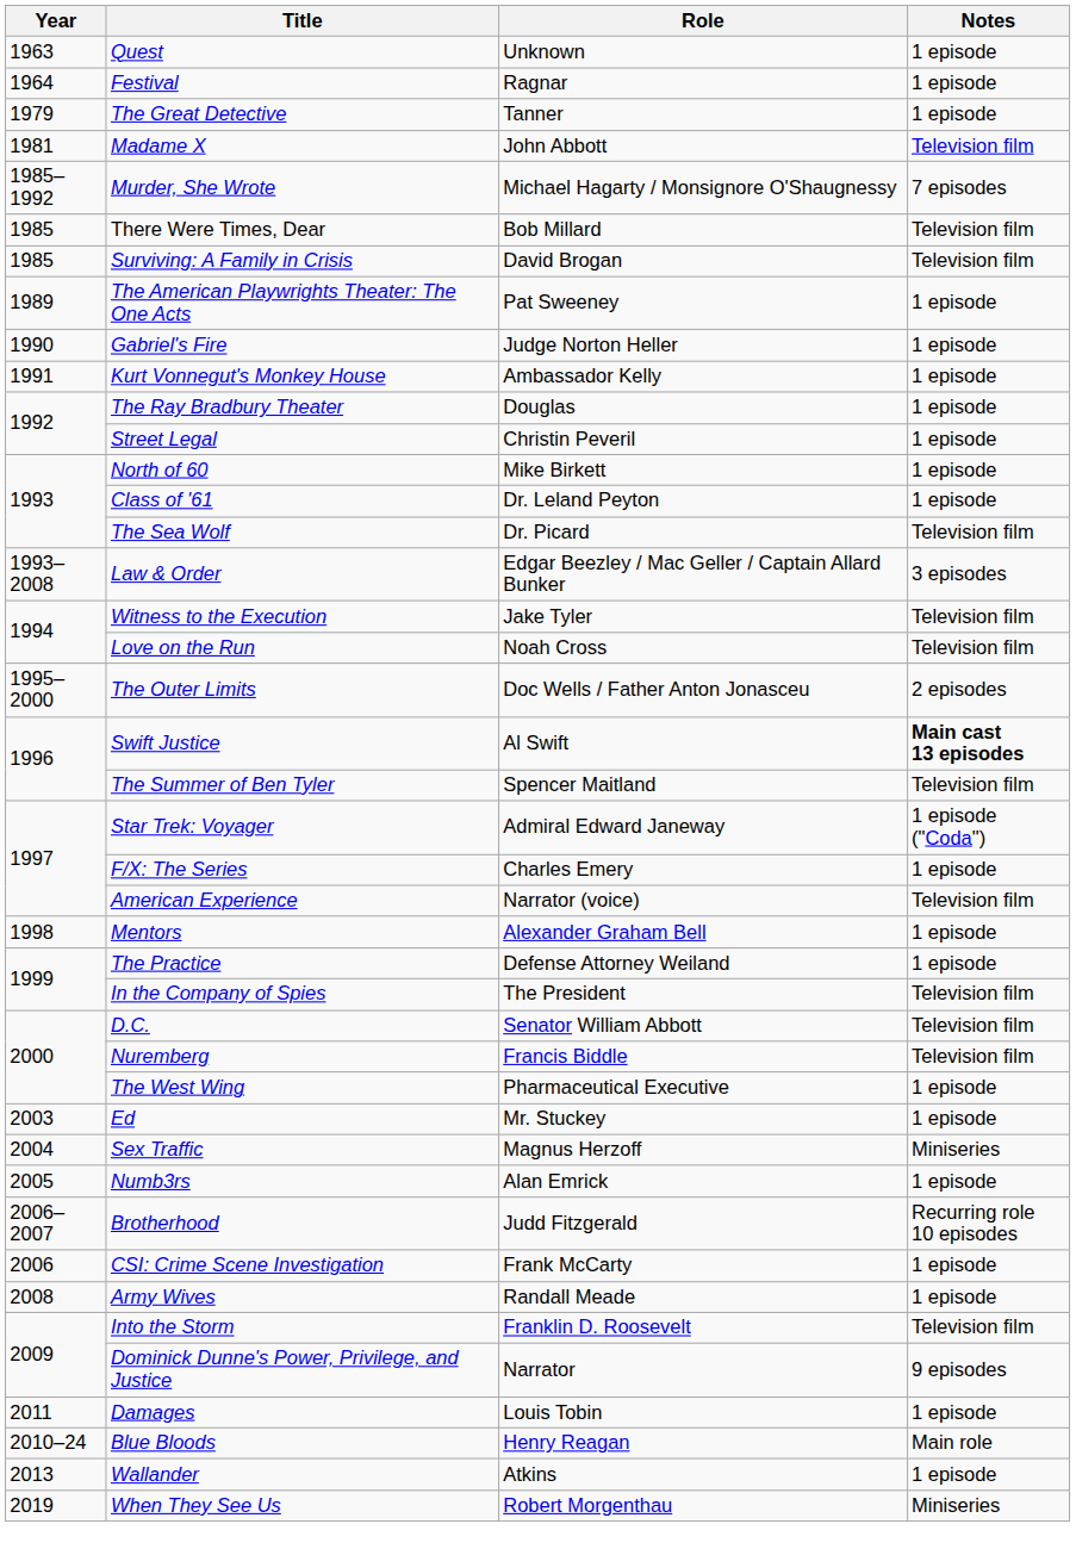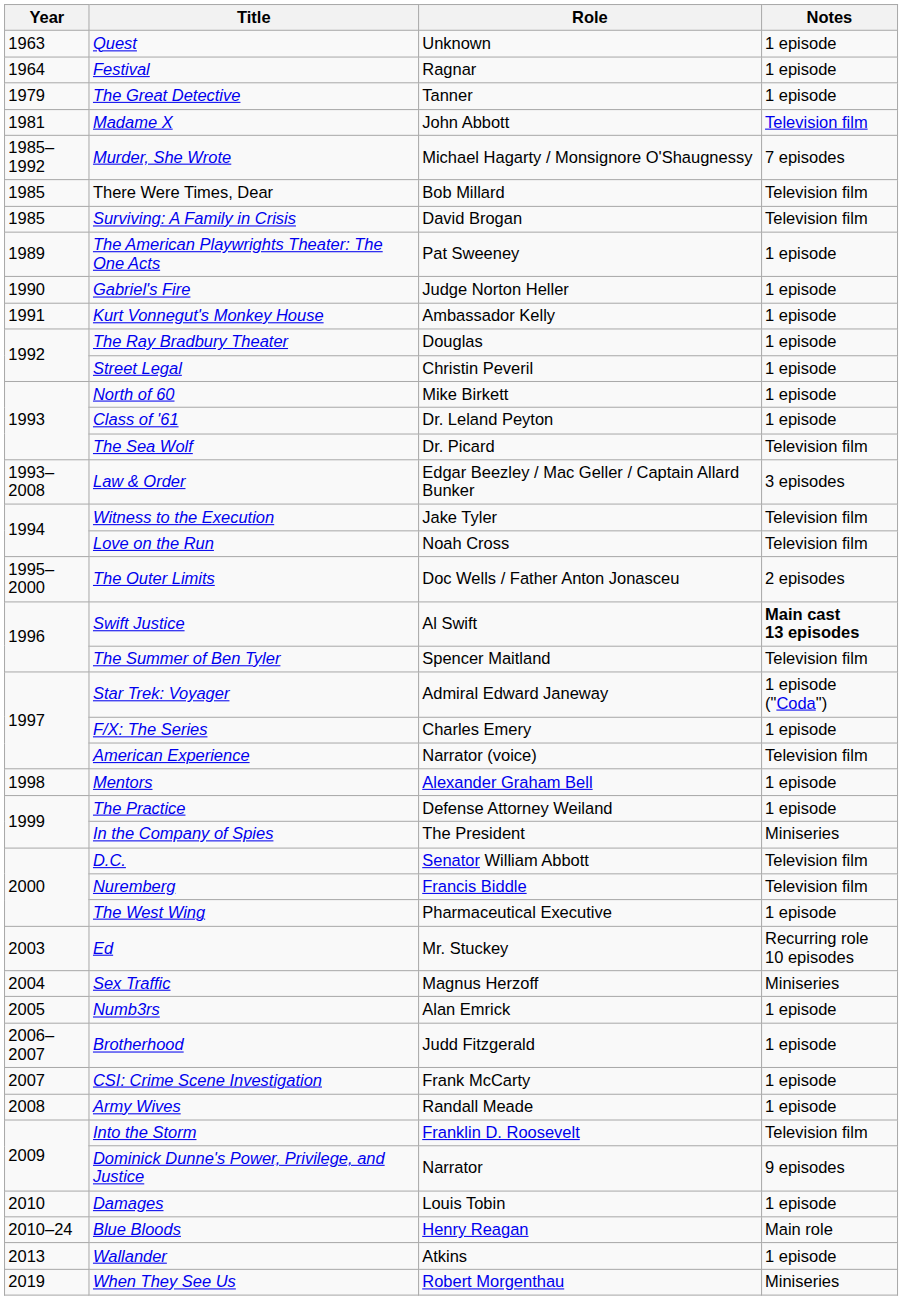In the Company of Spies | Notes: Television film -> Miniseries
Ed | Notes: 1 episode -> Recurring role 10 episodes
Brotherhood | Notes: Recurring role 10 episodes -> 1 episode
CSI: Crime Scene Investigation | Year: 2006 -> 2007
Damages | Year: 2011 -> 2010
